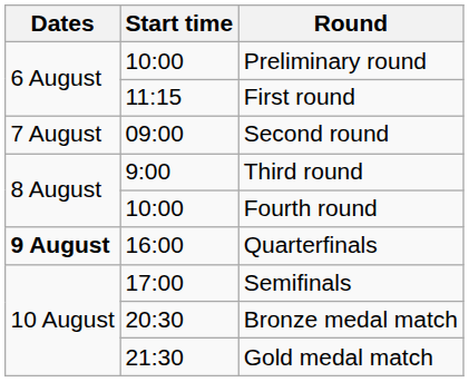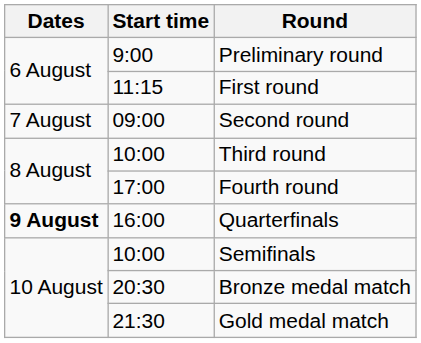Preliminary round | Start time: 10:00 -> 9:00
Third round | Start time: 9:00 -> 10:00
Fourth round | Start time: 10:00 -> 17:00
Semifinals | Start time: 17:00 -> 10:00
